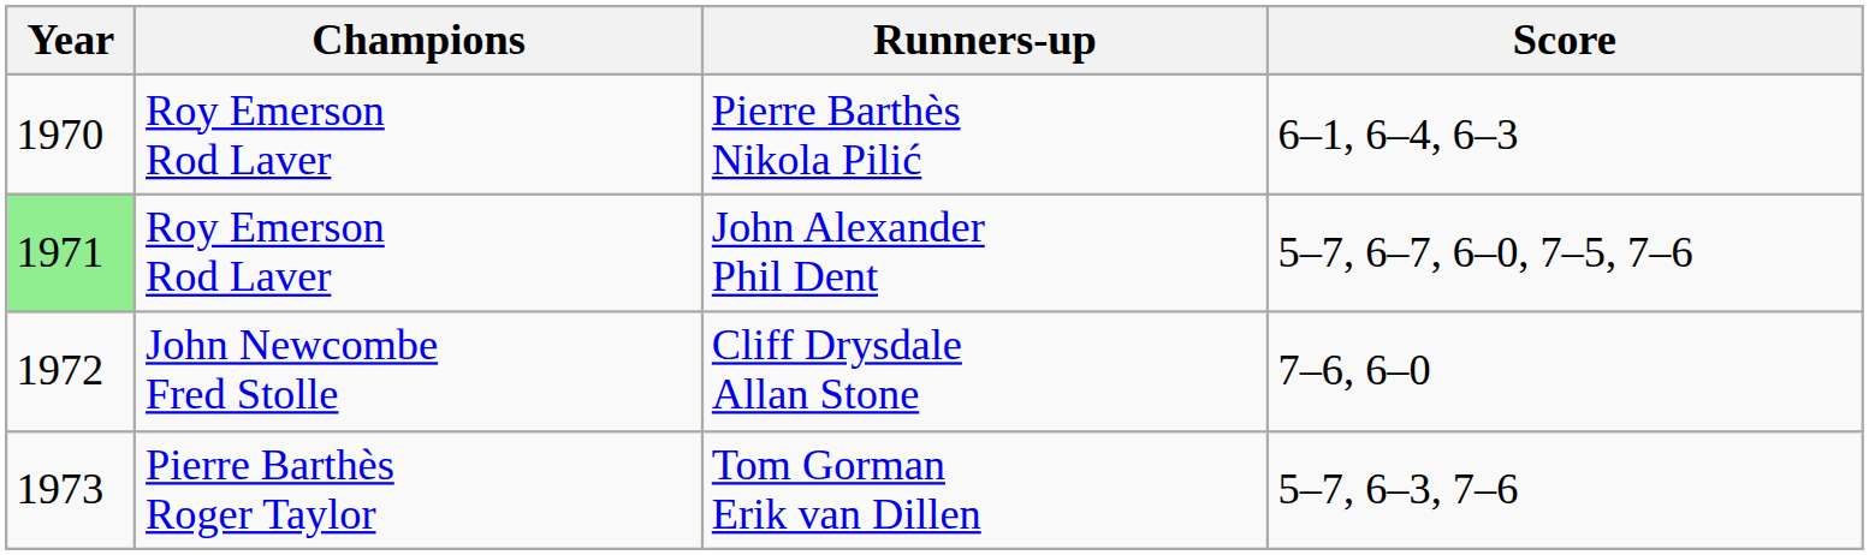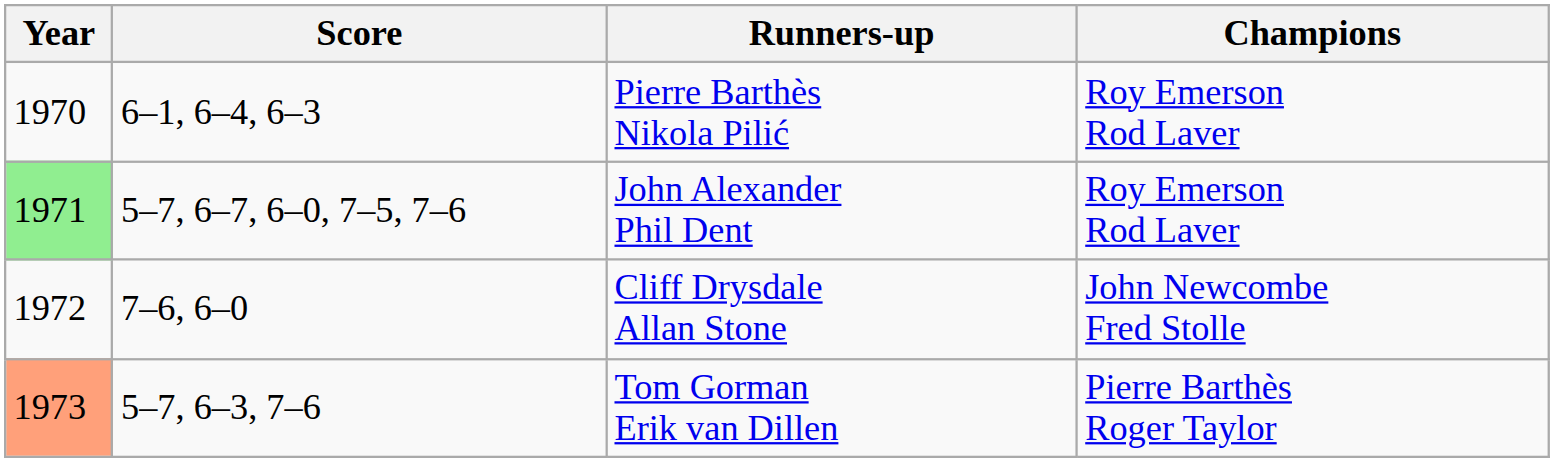columns swapped: Champions <-> Score
Tom Gorman Erik van Dillen | Year: no background -> lightsalmon background
